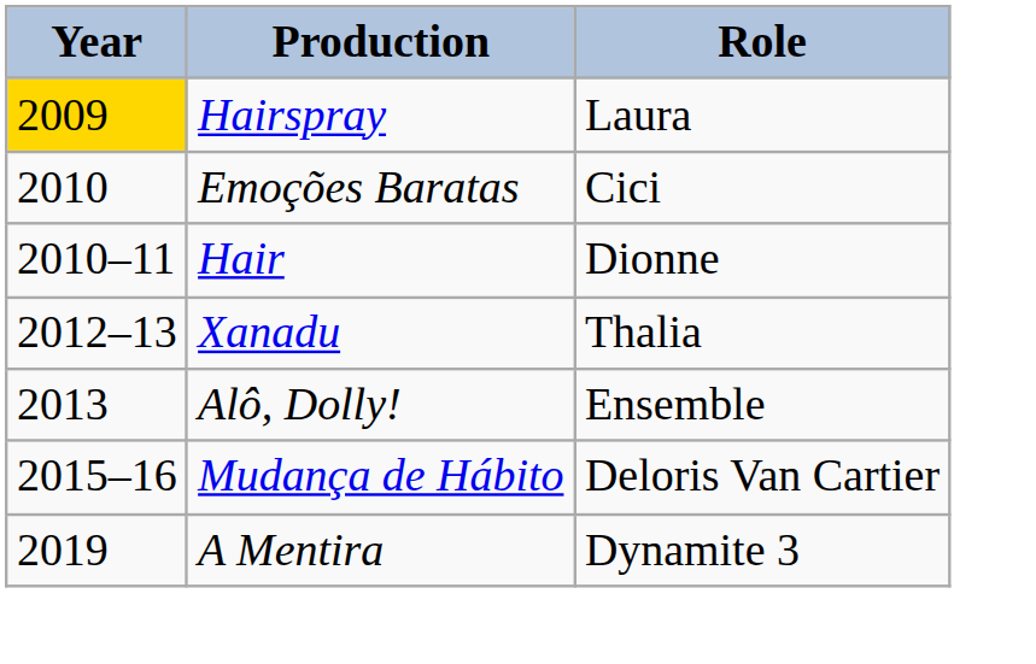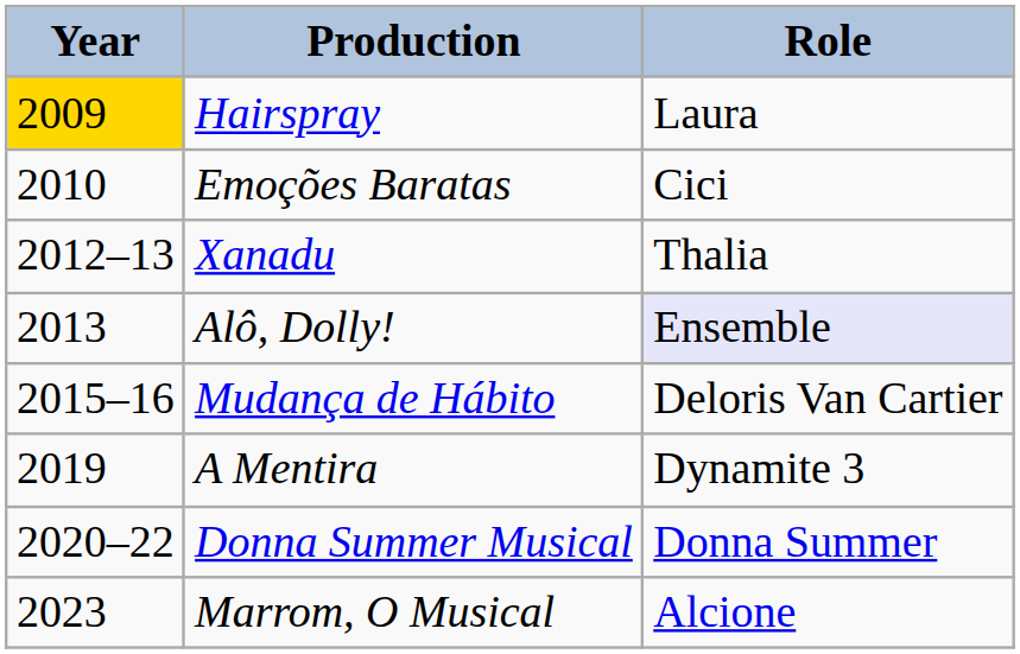- row: 2010–11 | Hair | Dionne
Alô, Dolly! | Role: no background -> lavender background
+ row: 2020–22 | Donna Summer Musical | Donna Summer
+ row: 2023 | Marrom, O Musical | Alcione
